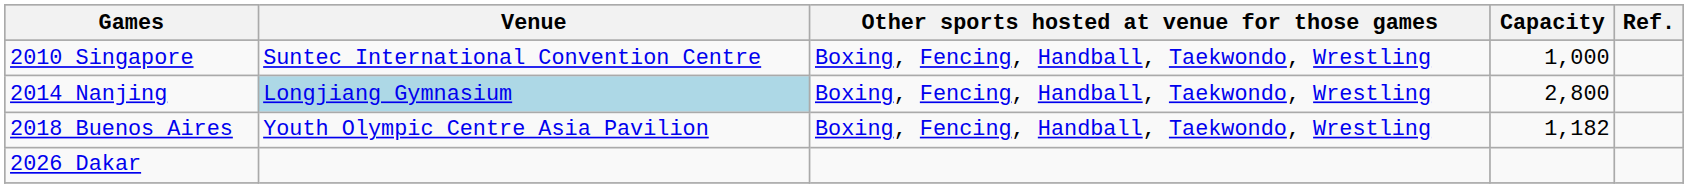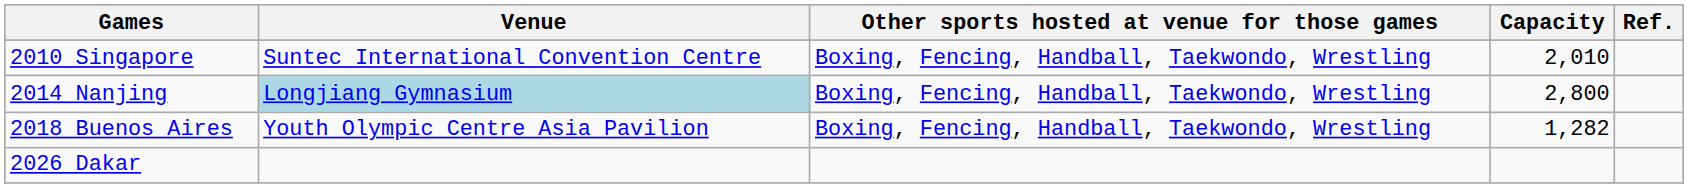2010 Singapore | Capacity: 1,000 -> 2,010
2018 Buenos Aires | Capacity: 1,182 -> 1,282
